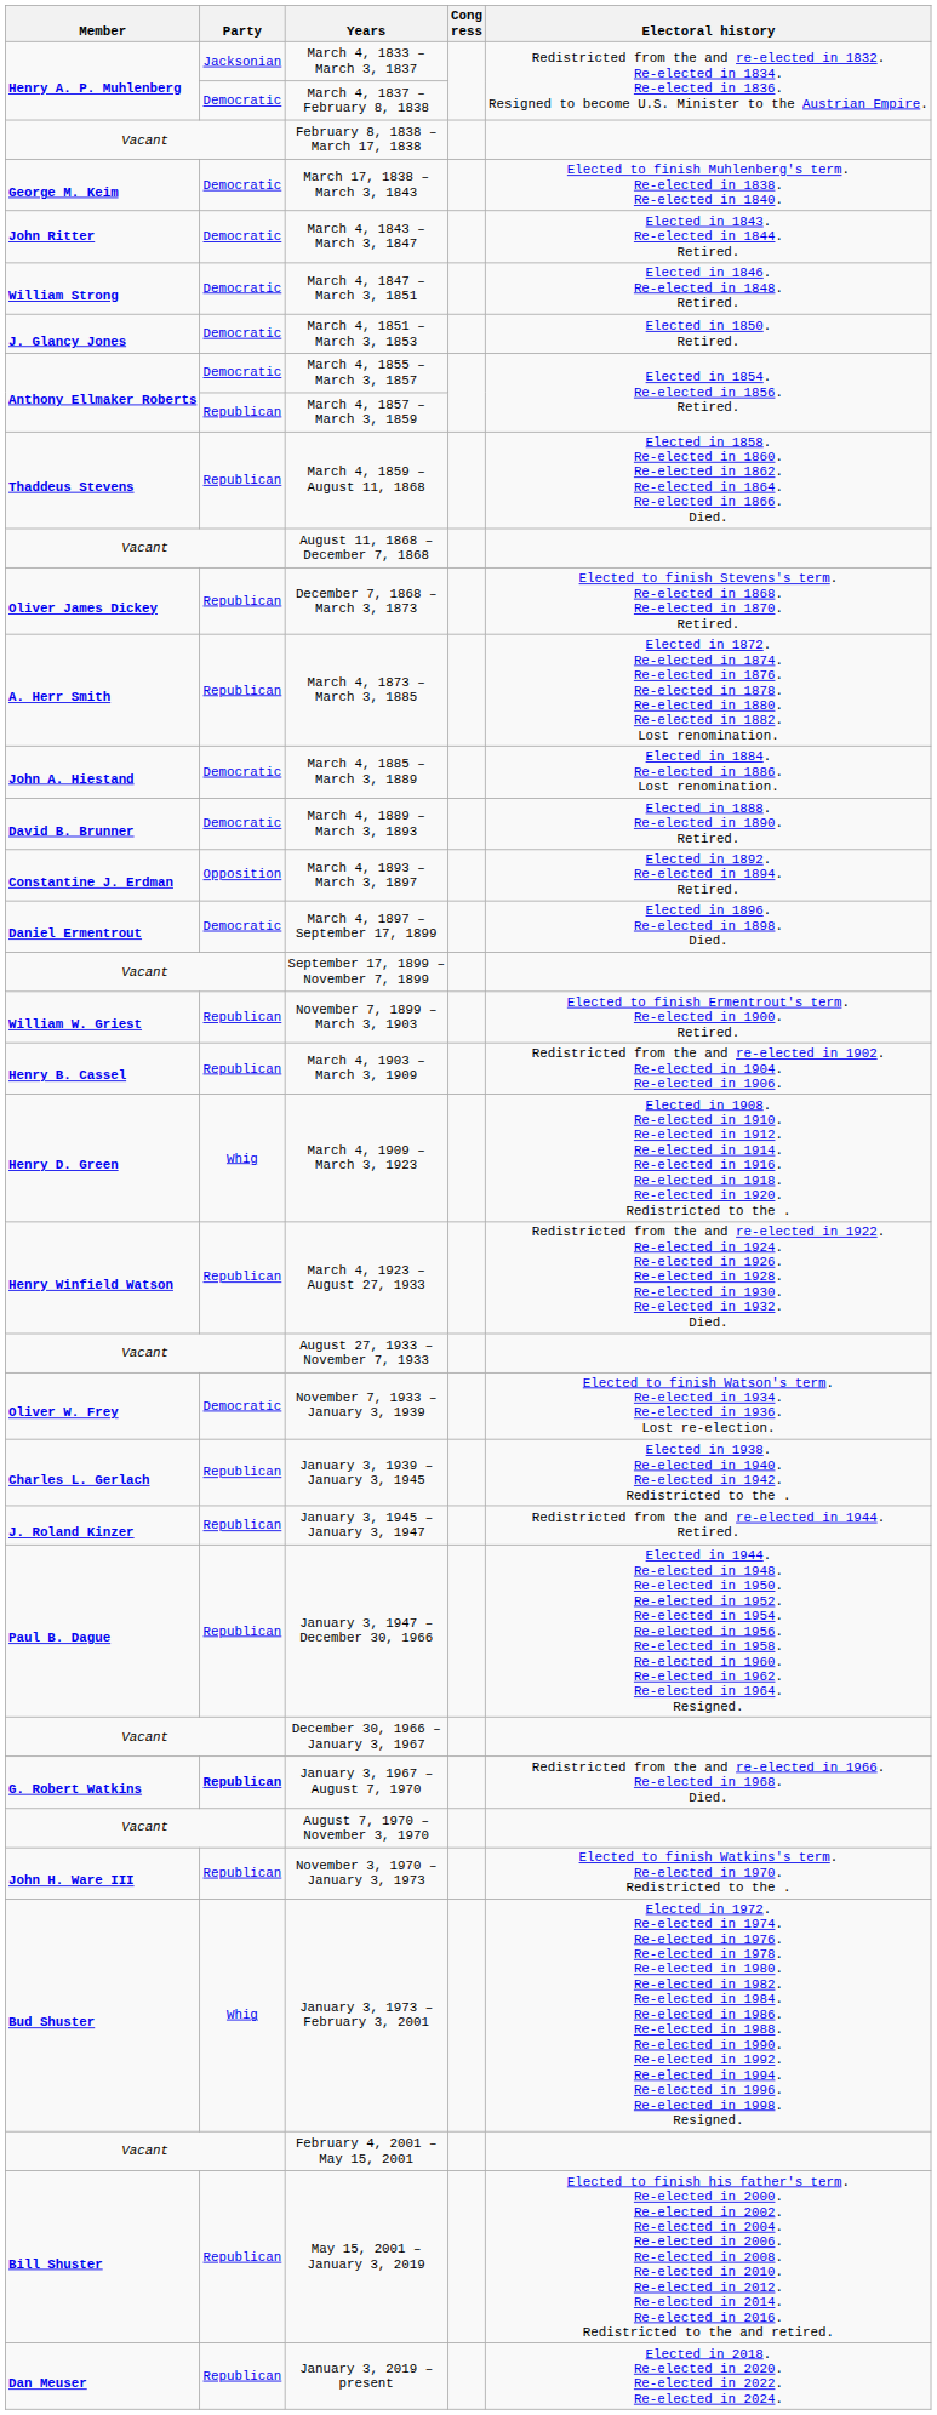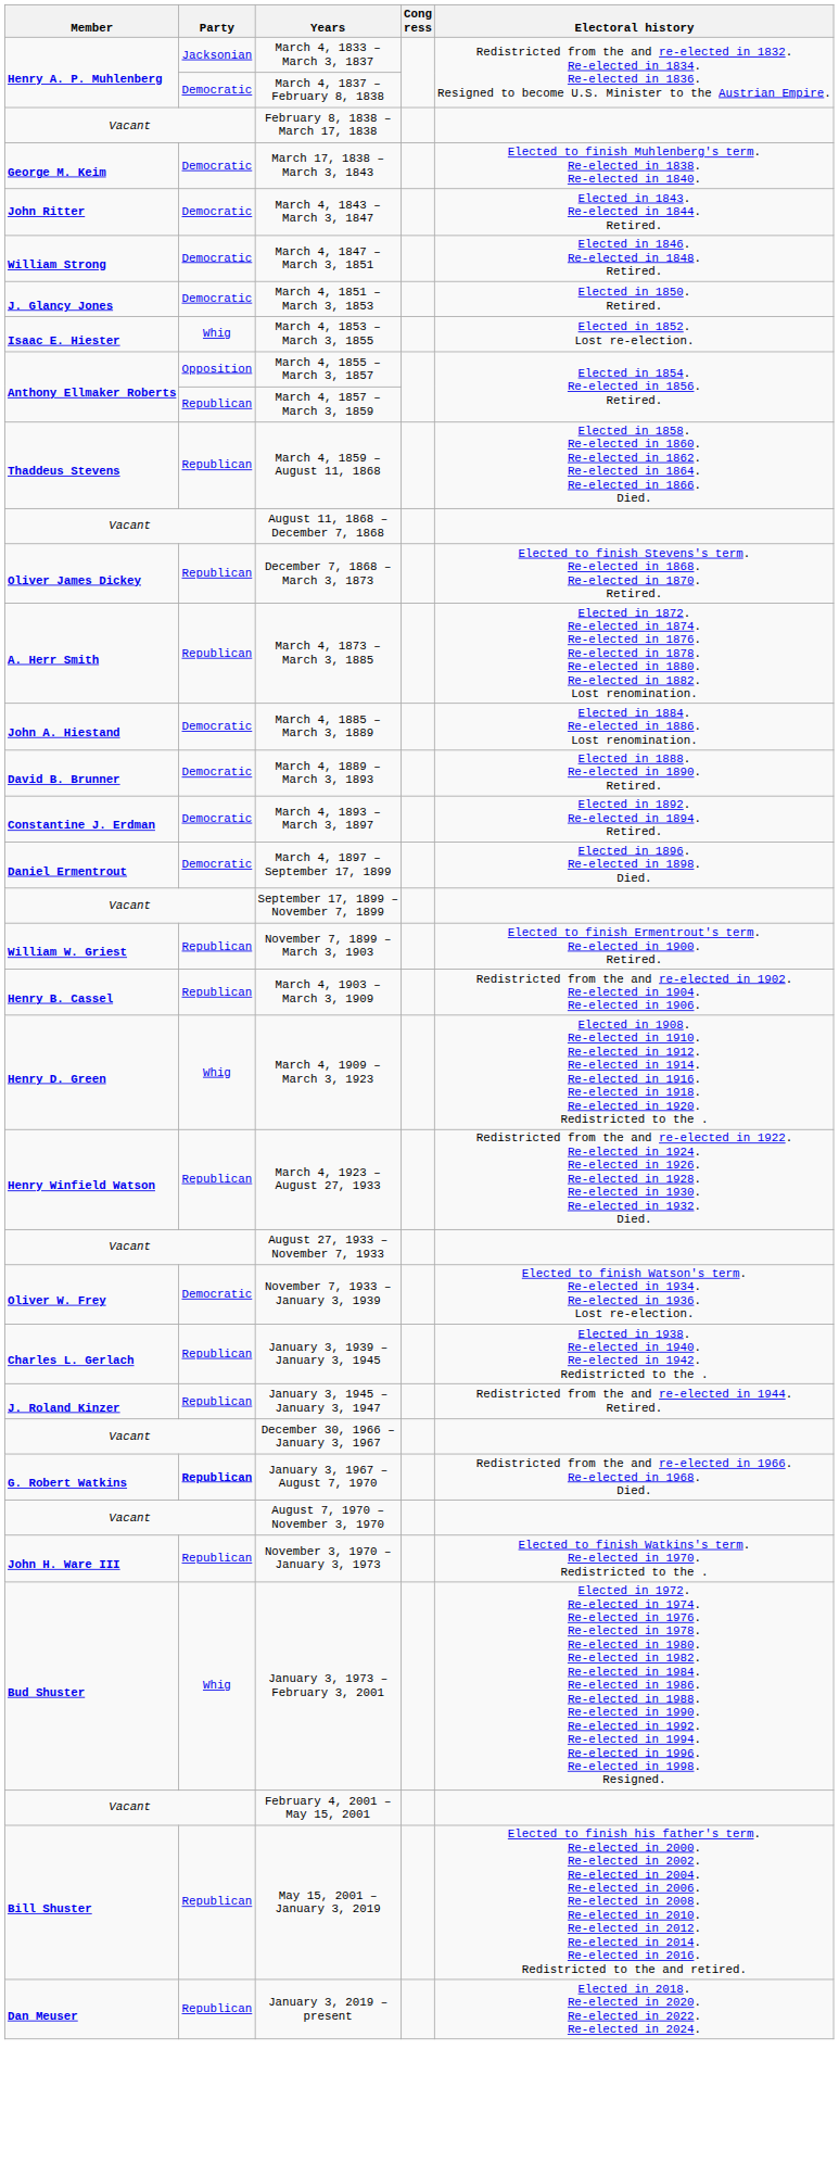+ row: Isaac E. Hiester | Whig | March 4, 1853 – March 3, 1855 | Elected in 1852. Lost re-election.
March 4, 1855 – March 3, 1857 | Party: Democratic -> Opposition
March 4, 1893 – March 3, 1897 | Party: Opposition -> Democratic
- row: Paul B. Dague | Republican | January 3, 1947 – December 30, 1966 | Elected in 1944. Re-elected in 1948. Re-elected in 1950. Re-elected in 1952. Re-elected in 1954. Re-elected in 1956. Re-elected in 1958. Re-elected in 1960. Re-elected in 1962. Re-elected in 1964. Resigned.
